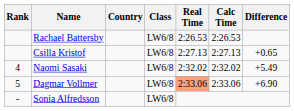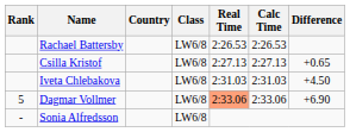+ row: Iveta Chlebakova | LW6/8 | 2:31.03 | 2:31.03 | +4.50
- row: 4 | Naomi Sasaki | LW6/8 | 2:32.02 | 2:32.02 | +5.49
